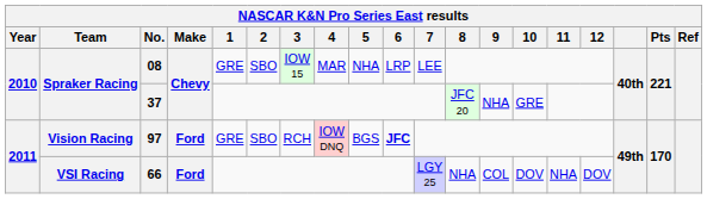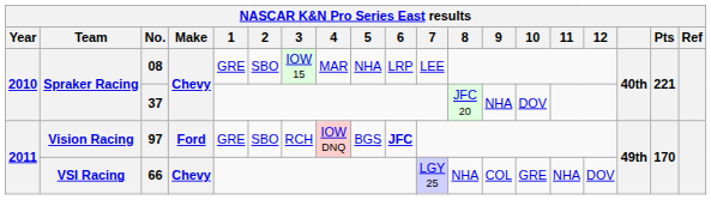37 | 10: GRE -> DOV
66 | Make: Ford -> Chevy
66 | 10: DOV -> GRE
